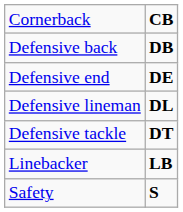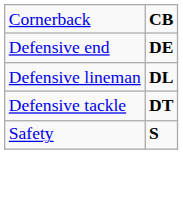- row: Defensive back | DB
- row: Linebacker | LB
